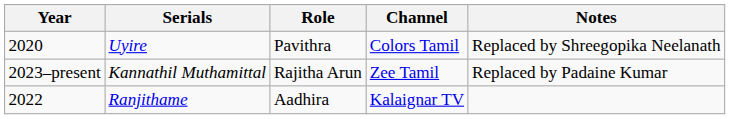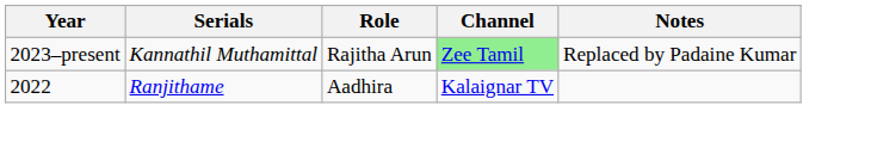- row: 2020 | Uyire | Pavithra | Colors Tamil | Replaced by Shreegopika Neelanath
Kannathil Muthamittal | Channel: no background -> lightgreen background
